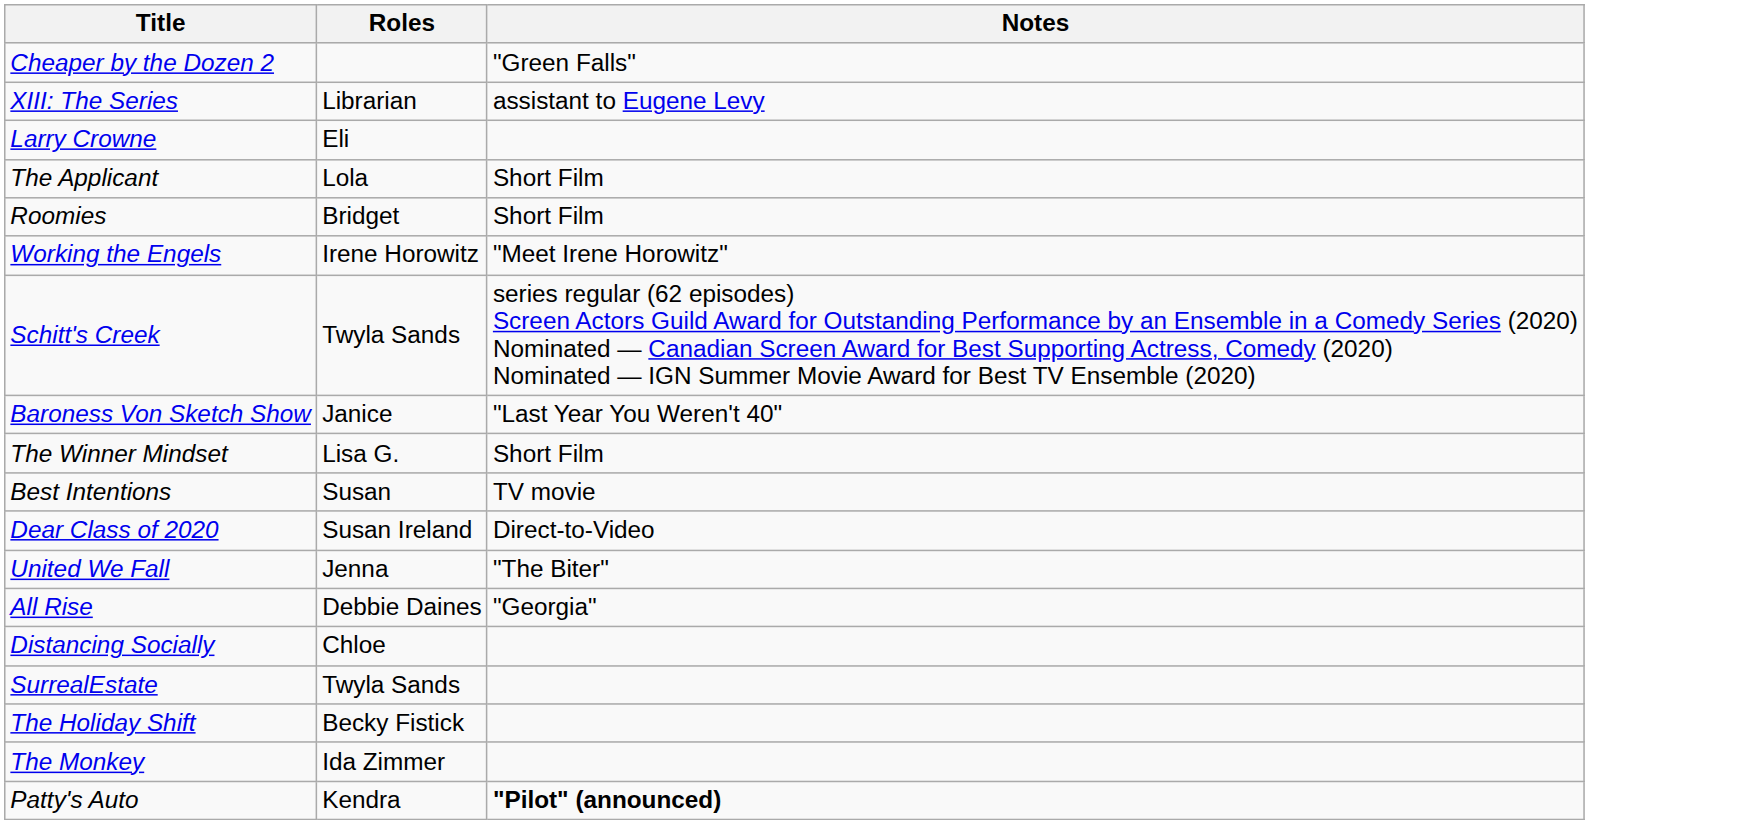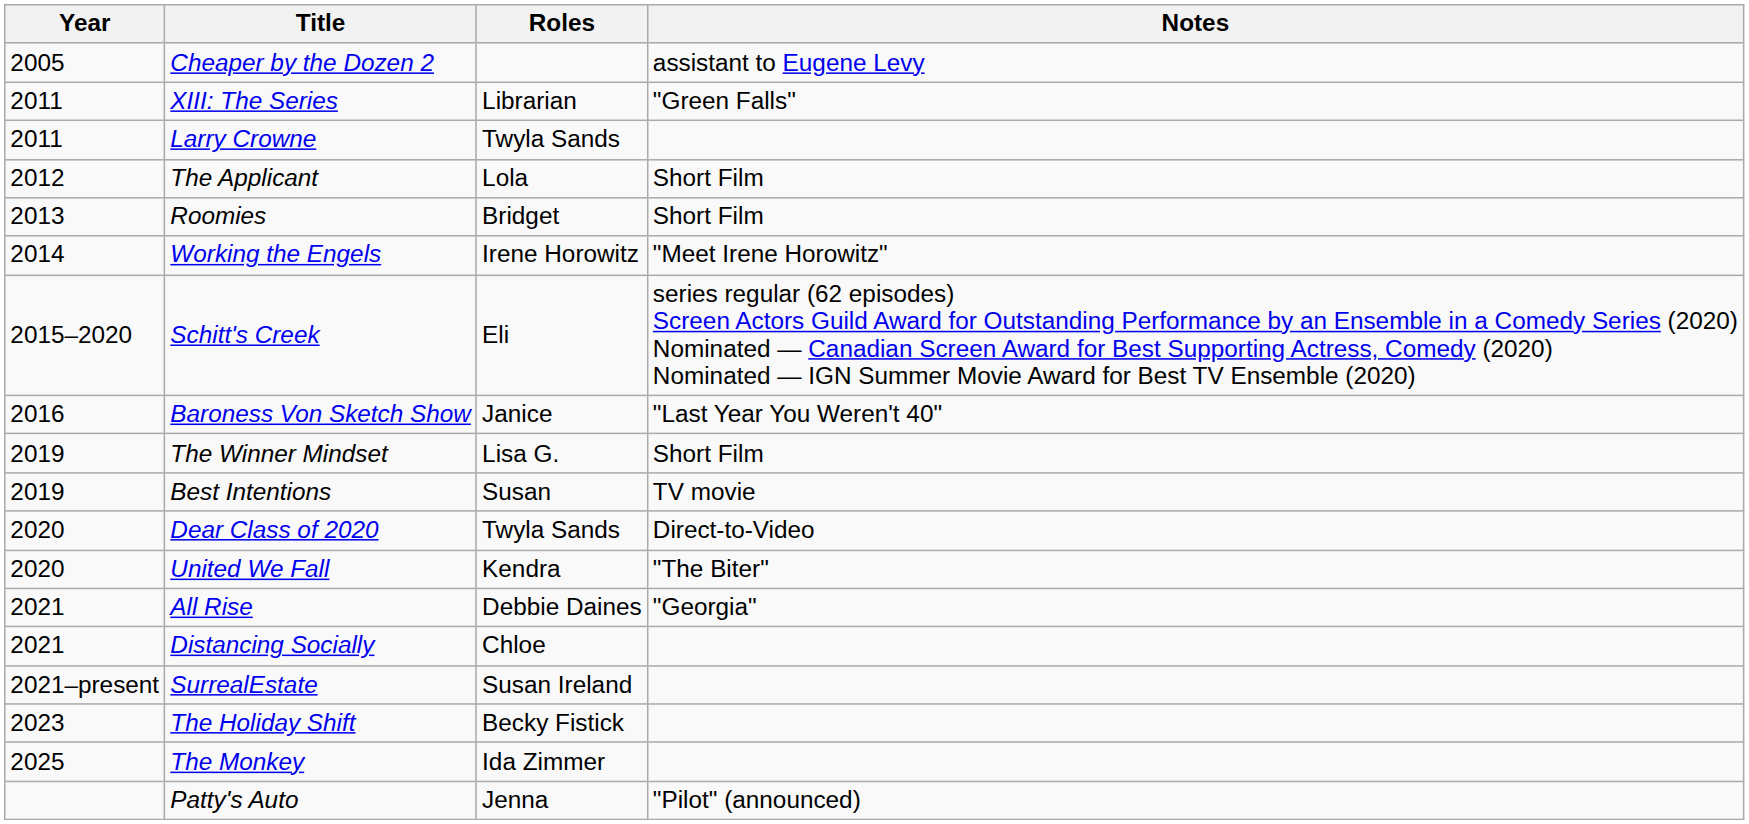+ column: Year | 2005 | 2011 | 2011 | 2012 | 2013 | 2014 | 2015–2020 | 2016 | 2019 | 2019 | 2020 | 2020 | 2021 | 2021 | 2021–present | 2023 | 2025
Cheaper by the Dozen 2 | Notes: "Green Falls" -> assistant to Eugene Levy
XIII: The Series | Notes: assistant to Eugene Levy -> "Green Falls"
Larry Crowne | Roles: Eli -> Twyla Sands
Schitt's Creek | Roles: Twyla Sands -> Eli
Dear Class of 2020 | Roles: Susan Ireland -> Twyla Sands
United We Fall | Roles: Jenna -> Kendra
SurrealEstate | Roles: Twyla Sands -> Susan Ireland
Patty's Auto | Roles: Kendra -> Jenna
Patty's Auto | Notes: bold -> normal
